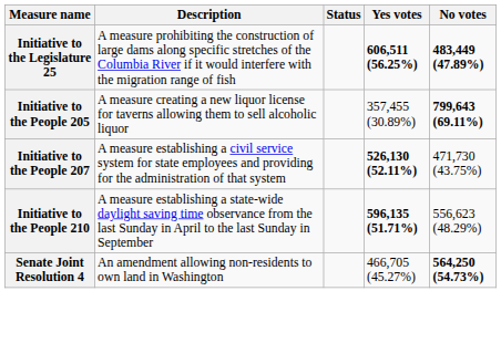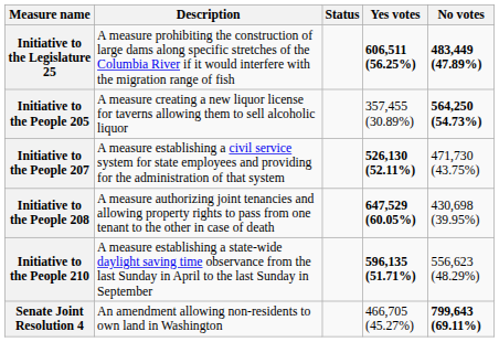Initiative to the People 205 | No votes: 799,643 (69.11%) -> 564,250 (54.73%)
+ row: Initiative to the People 208 | A measure authorizing joint tenancies and allowing property rights to pass from one tenant to the other in case of death | 647,529 (60.05%) | 430,698 (39.95%)
Senate Joint Resolution 4 | No votes: 564,250 (54.73%) -> 799,643 (69.11%)
